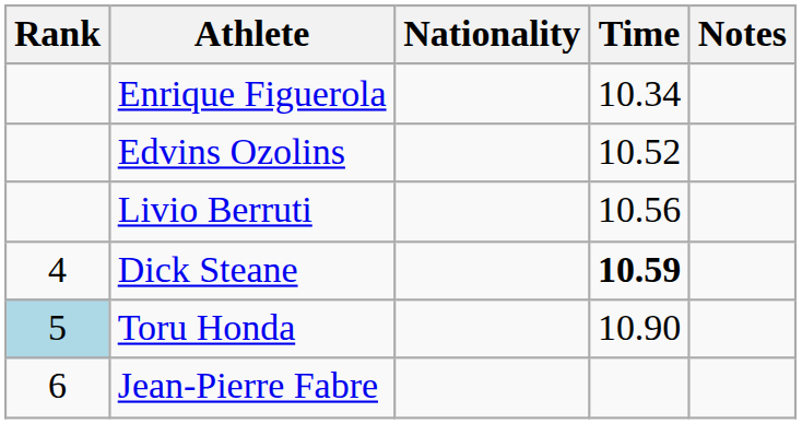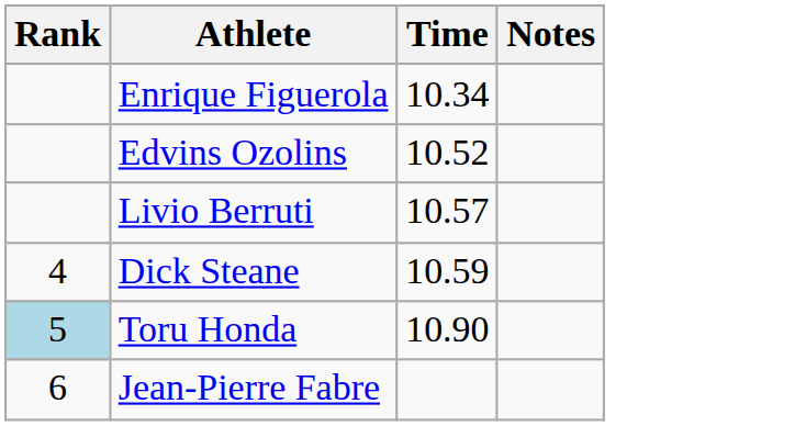- column: Nationality
Livio Berruti | Time: 10.56 -> 10.57
Dick Steane | Time: bold -> normal
